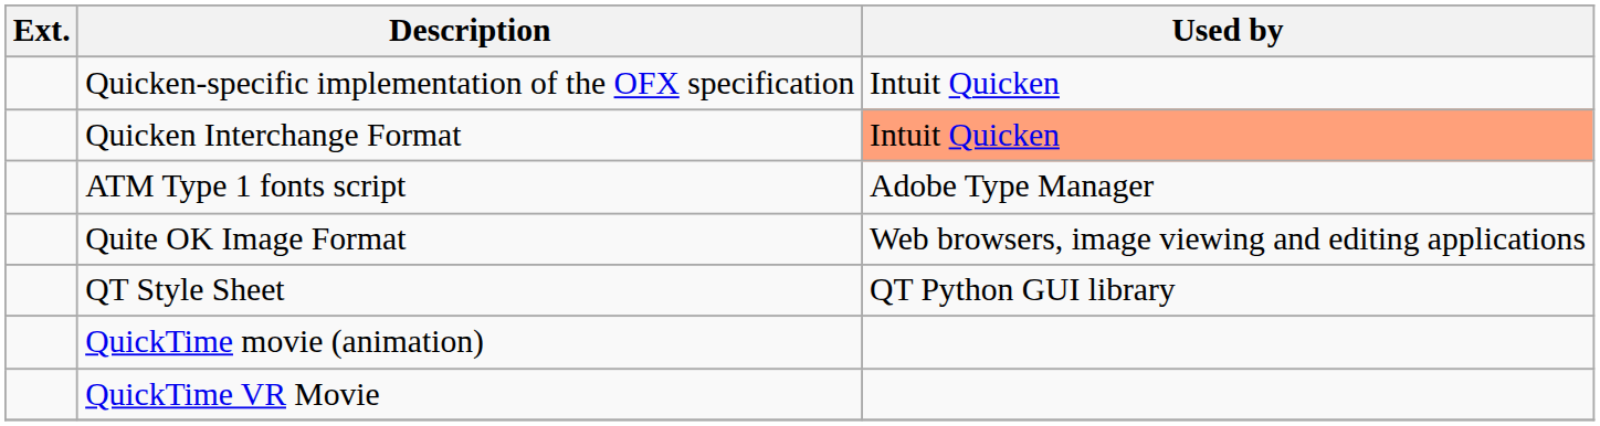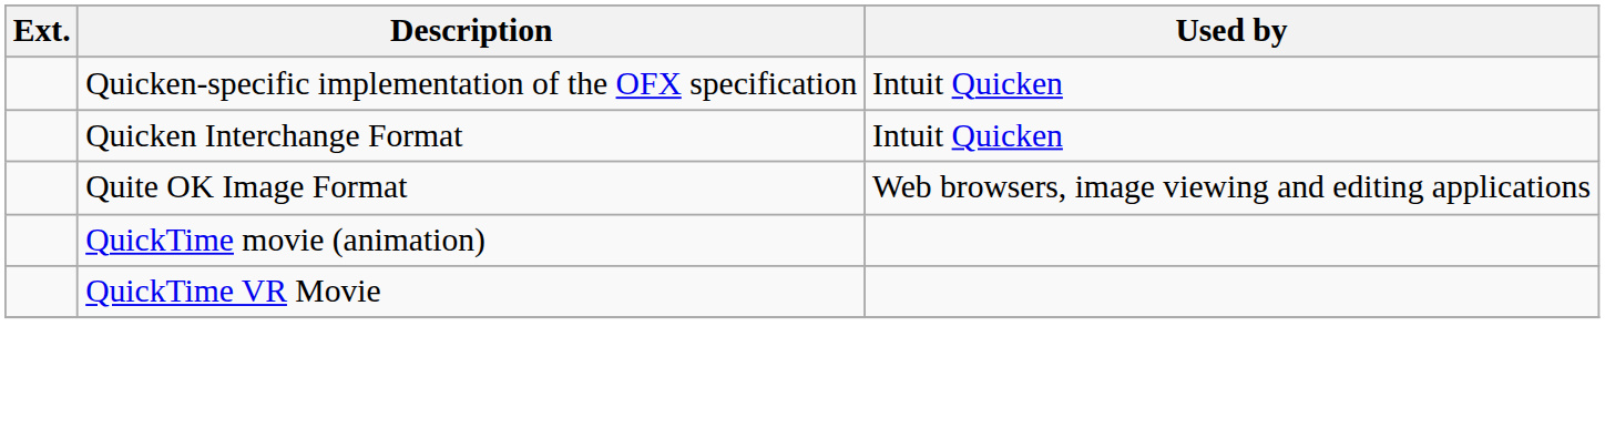Quicken Interchange Format | Used by: lightsalmon background -> no background
- row: ATM Type 1 fonts script | Adobe Type Manager
- row: QT Style Sheet | QT Python GUI library
